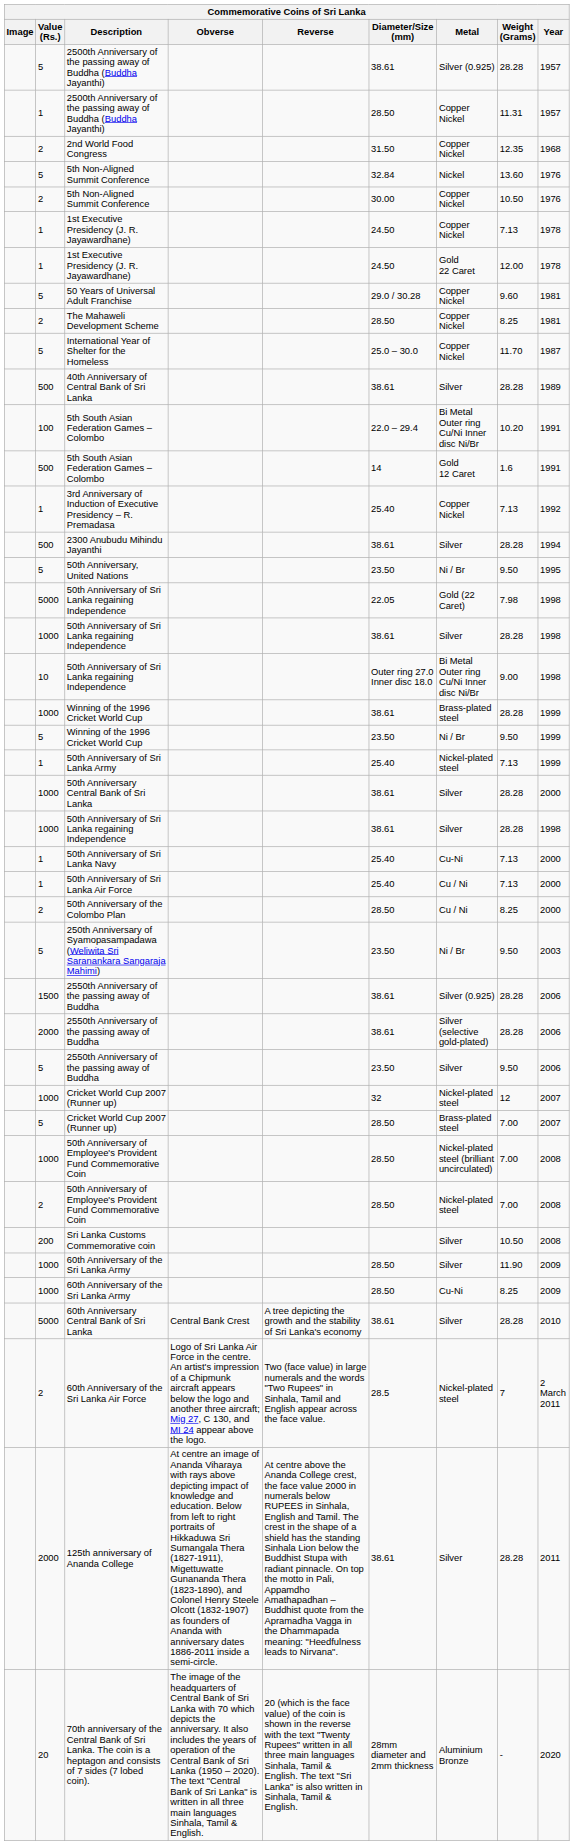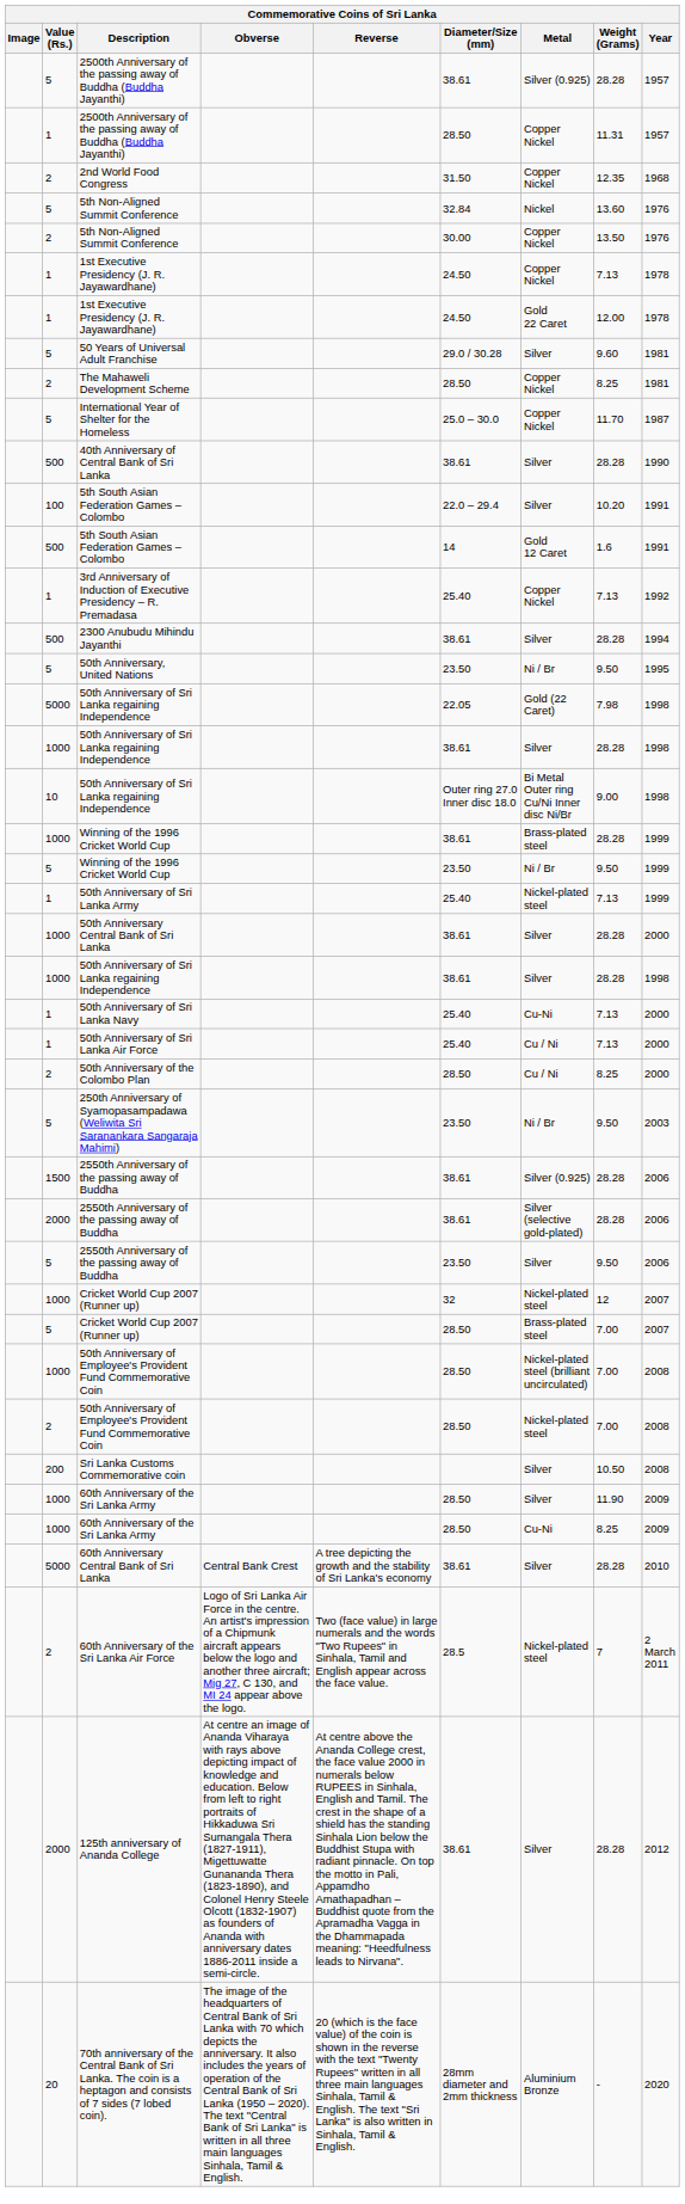2 / 5th Non-Aligned Summit Conference | Weight (Grams): 10.50 -> 13.50
50 Years of Universal Adult Franchise | Metal: Copper Nickel -> Silver
40th Anniversary of Central Bank of Sri Lanka | Year: 1989 -> 1990
100 / 5th South Asian Federation Games – Colombo | Metal: Bi Metal Outer ring Cu/Ni Inner disc Ni/Br -> Silver
125th anniversary of Ananda College | Year: 2011 -> 2012
